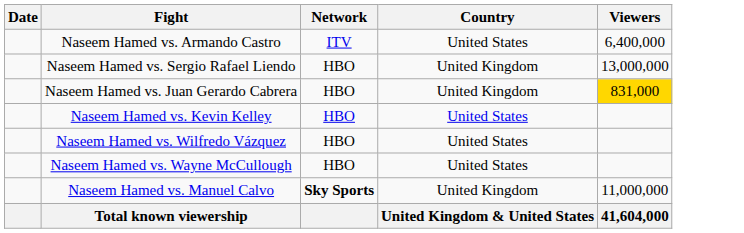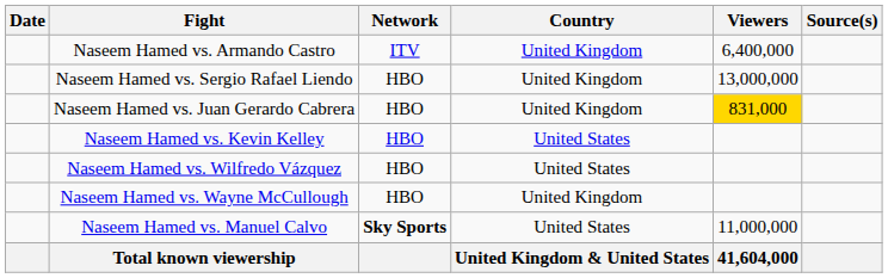+ column: Source(s)
Naseem Hamed vs. Armando Castro | Country: United States -> United Kingdom
Naseem Hamed vs. Wayne McCullough | Country: United States -> United Kingdom
Naseem Hamed vs. Manuel Calvo | Country: United Kingdom -> United States
